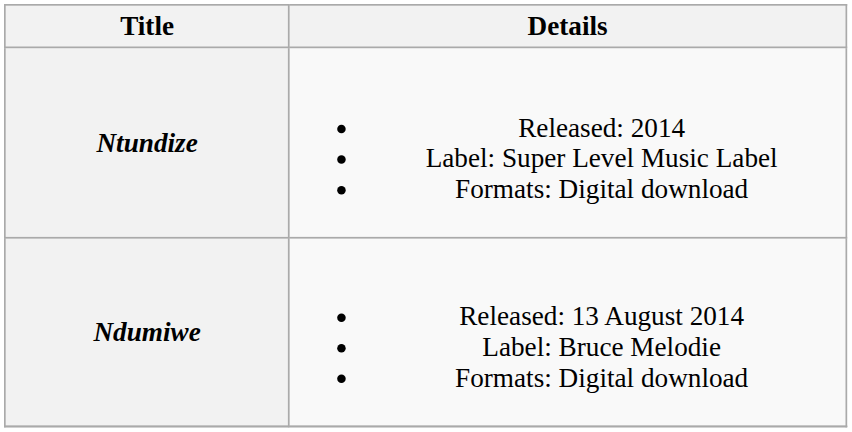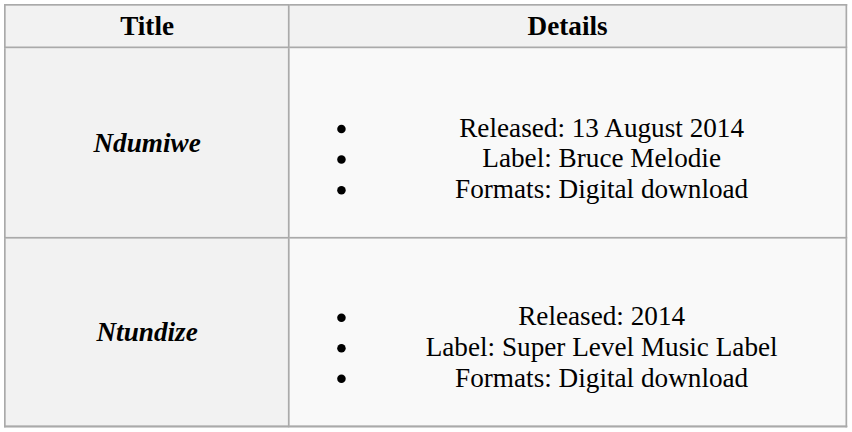rows swapped: Ndumiwe <-> Ntundize
